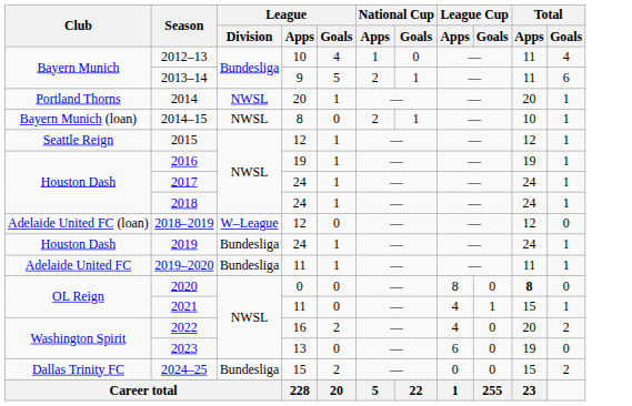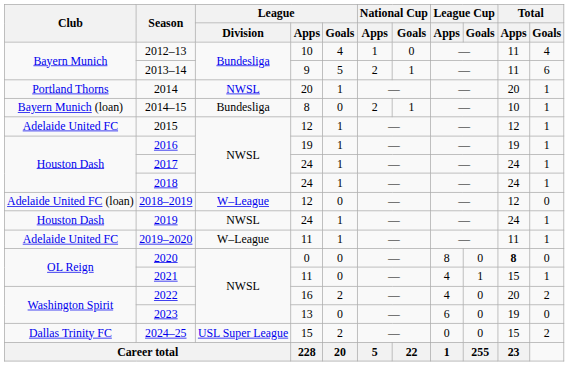2014–15 | League / Division: NWSL -> Bundesliga
2015 | Club: Seattle Reign -> Adelaide United FC
2019 | League / Division: Bundesliga -> NWSL
2019–2020 | League / Division: Bundesliga -> W–League
2024–25 | League / Division: Bundesliga -> USL Super League
